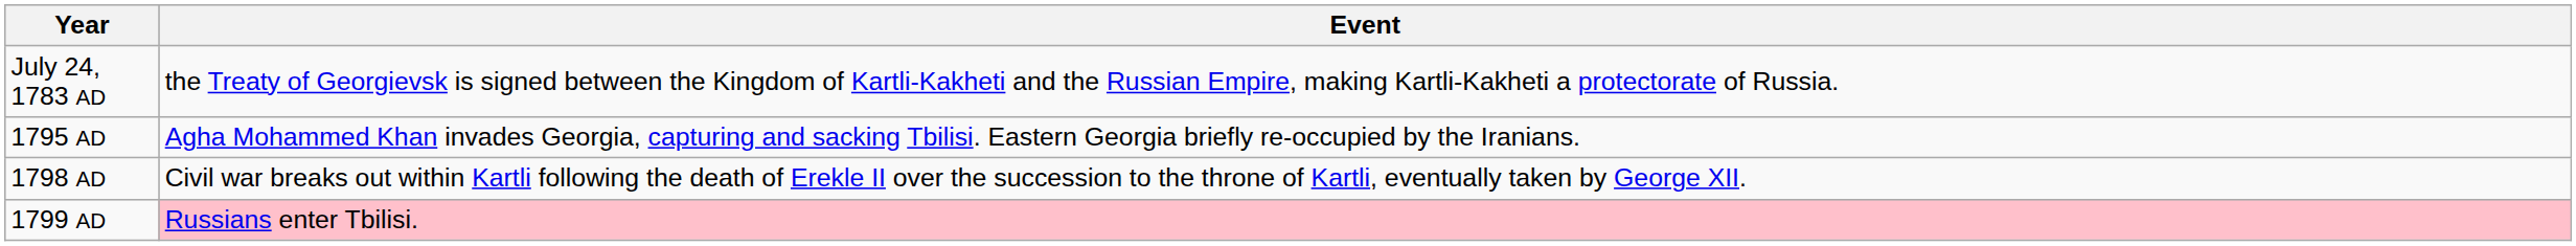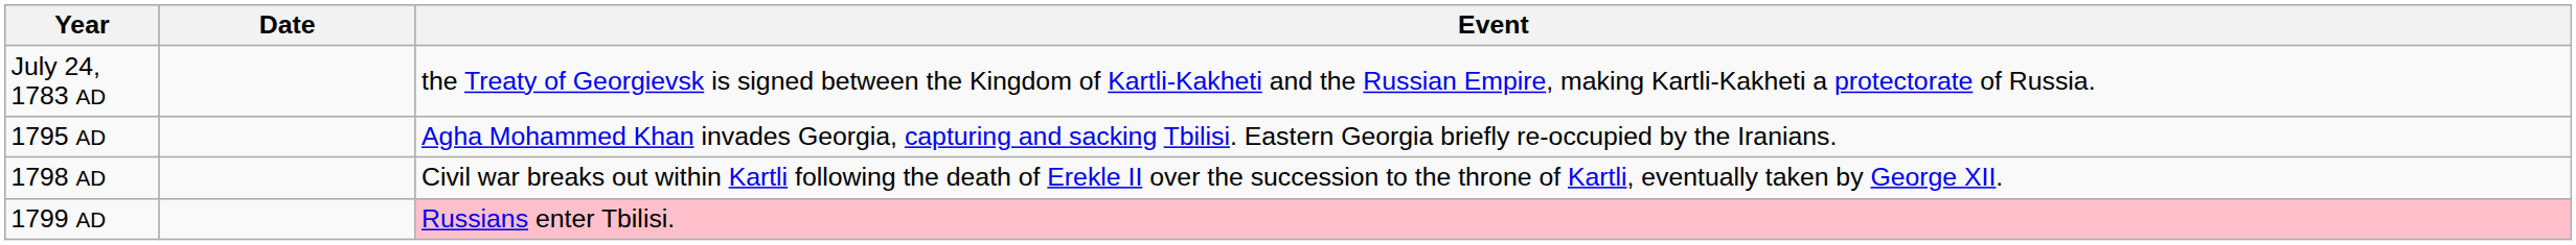+ column: Date
